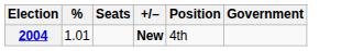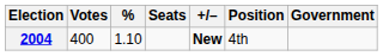+ column: Votes | 400
2004 | %: 1.01 -> 1.10
